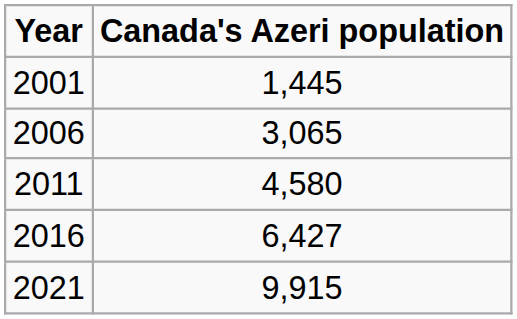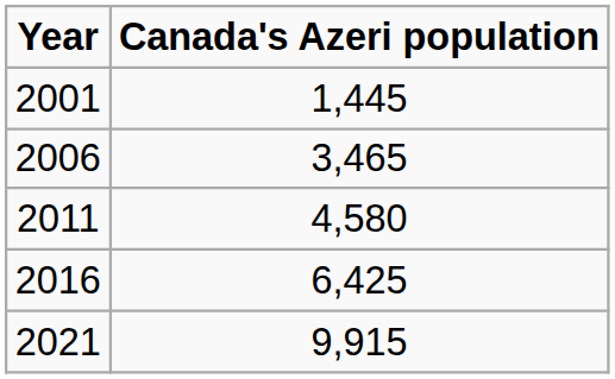2006 | Canada's Azeri population: 3,065 -> 3,465
2016 | Canada's Azeri population: 6,427 -> 6,425
